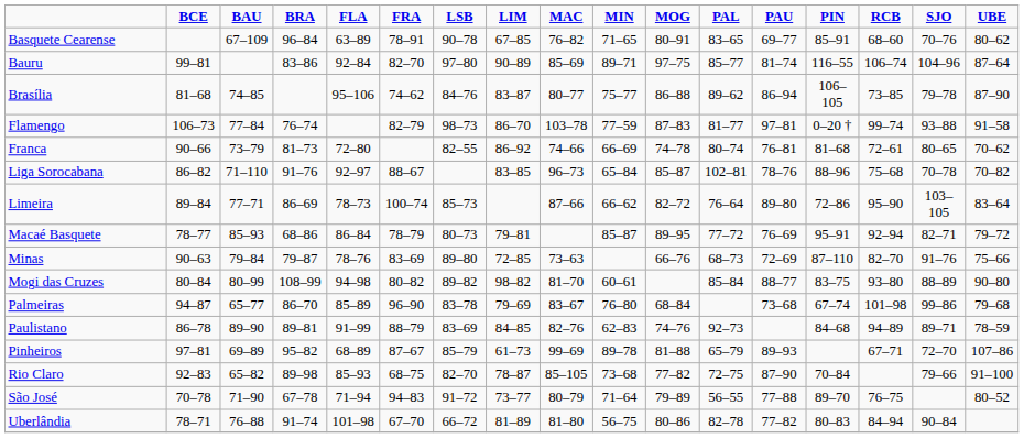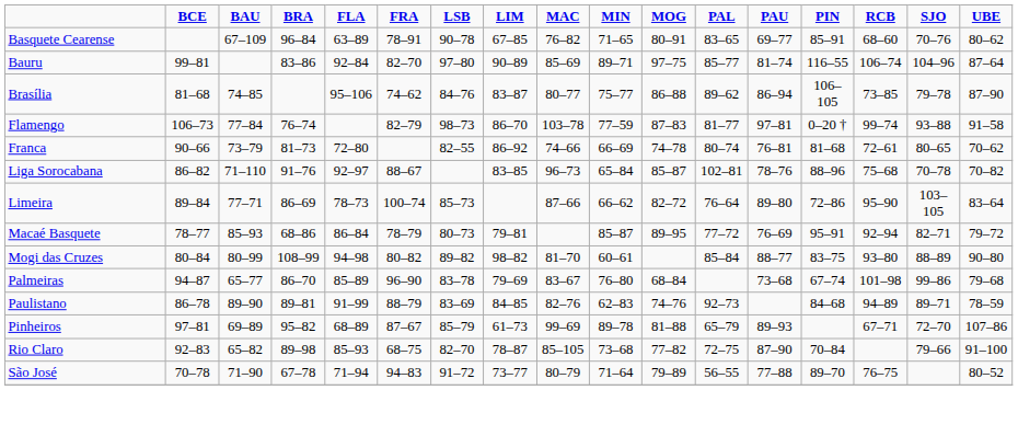- row: Minas | 90–63 | 79–84 | 79–87 | 78–76 | 83–69 | 89–80 | 72–85 | 73–63 | 66–76 | 68–73 | 72–69 | 87–110 | 82–70 | 91–76 | 75–66
- row: Uberlândia | 78–71 | 76–88 | 91–74 | 101–98 | 67–70 | 66–72 | 81–89 | 81–80 | 56–75 | 80–86 | 82–78 | 77–82 | 80–83 | 84–94 | 90–84
